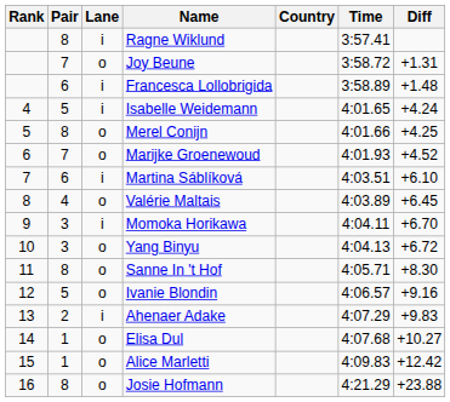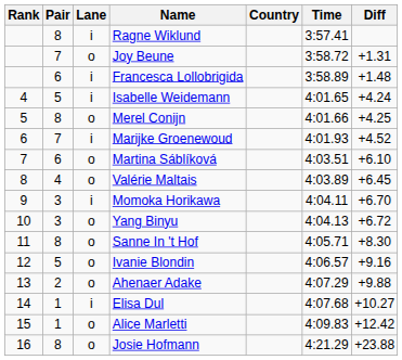Marijke Groenewoud | Lane: o -> i
Martina Sáblíková | Lane: i -> o
Ahenaer Adake | Lane: i -> o
Ahenaer Adake | Diff: +9.83 -> +9.88
Elisa Dul | Lane: o -> i
